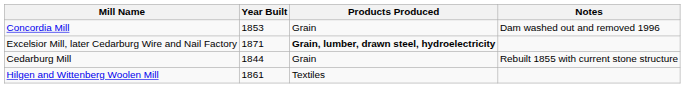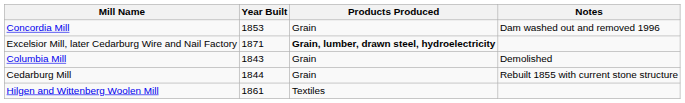+ row: Columbia Mill | 1843 | Grain | Demolished
